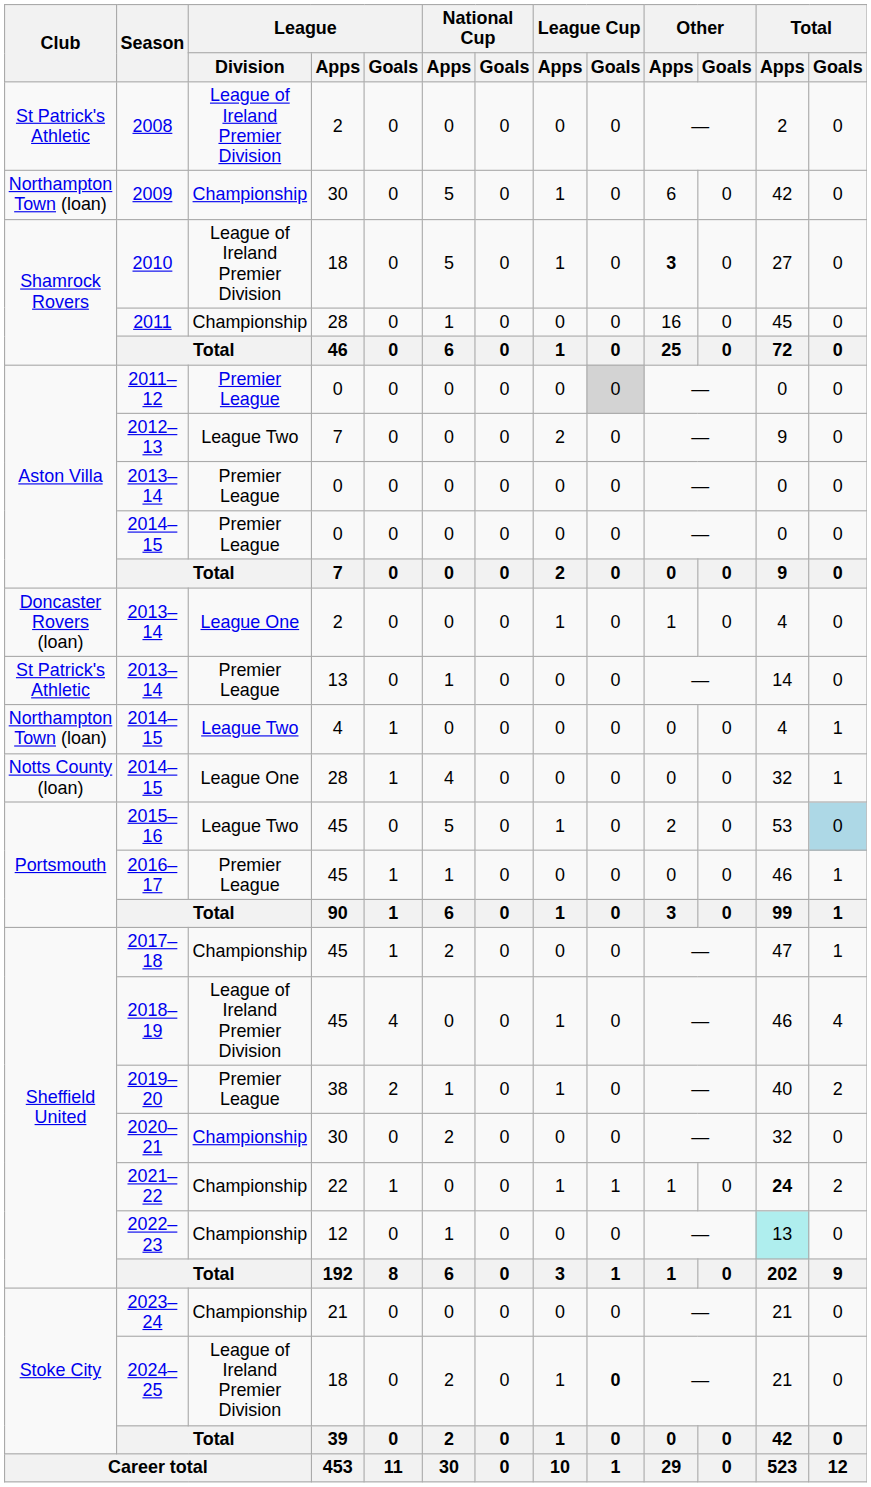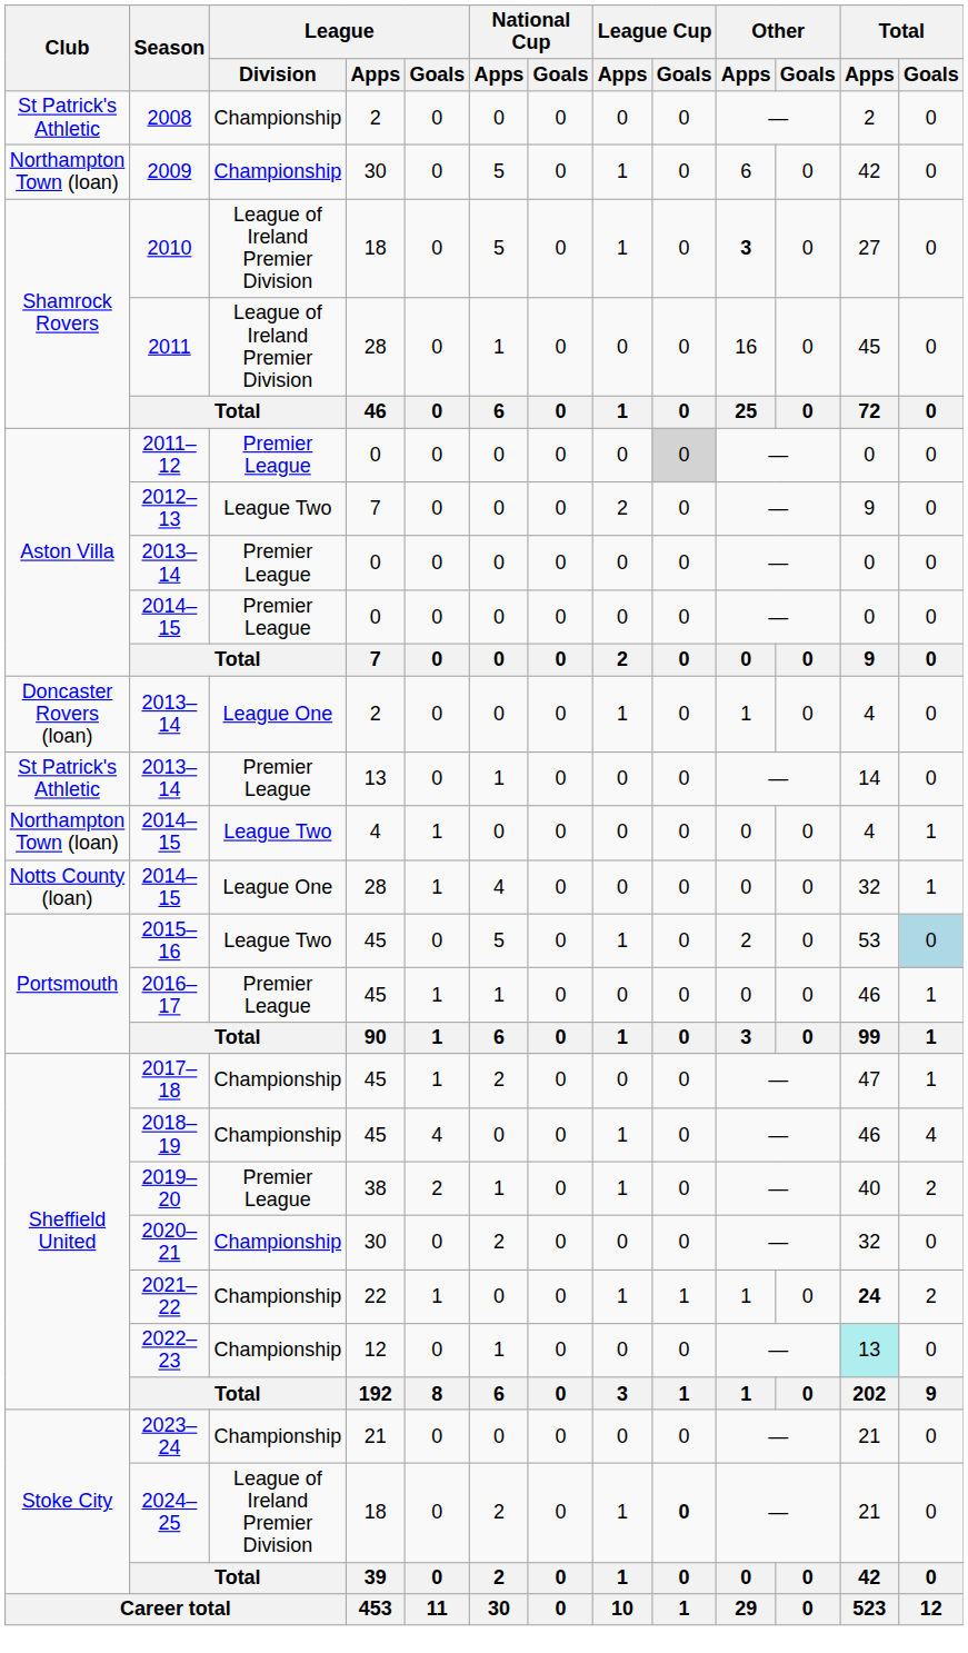2008 | League / Division: League of Ireland Premier Division -> Championship
2011 | League / Division: Championship -> League of Ireland Premier Division
2018–19 | League / Division: League of Ireland Premier Division -> Championship
